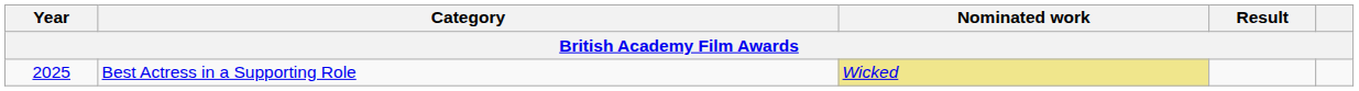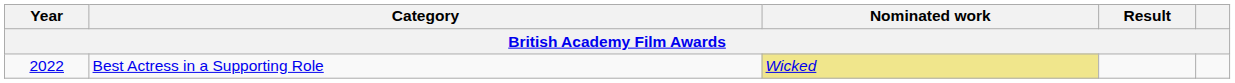Best Actress in a Supporting Role | Year: 2025 -> 2022
